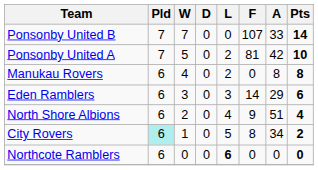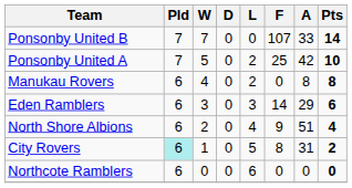Ponsonby United A | F: 81 -> 25
City Rovers | A: 34 -> 31
Northcote Ramblers | L: bold -> normal
